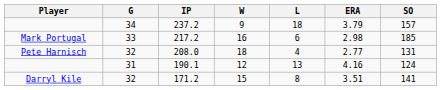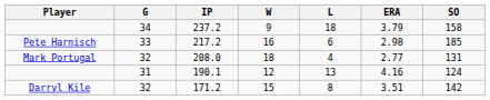237.2 | SO: 157 -> 158
217.2 | Player: Mark Portugal -> Pete Harnisch
208.0 | Player: Pete Harnisch -> Mark Portugal
171.2 | SO: 141 -> 142
